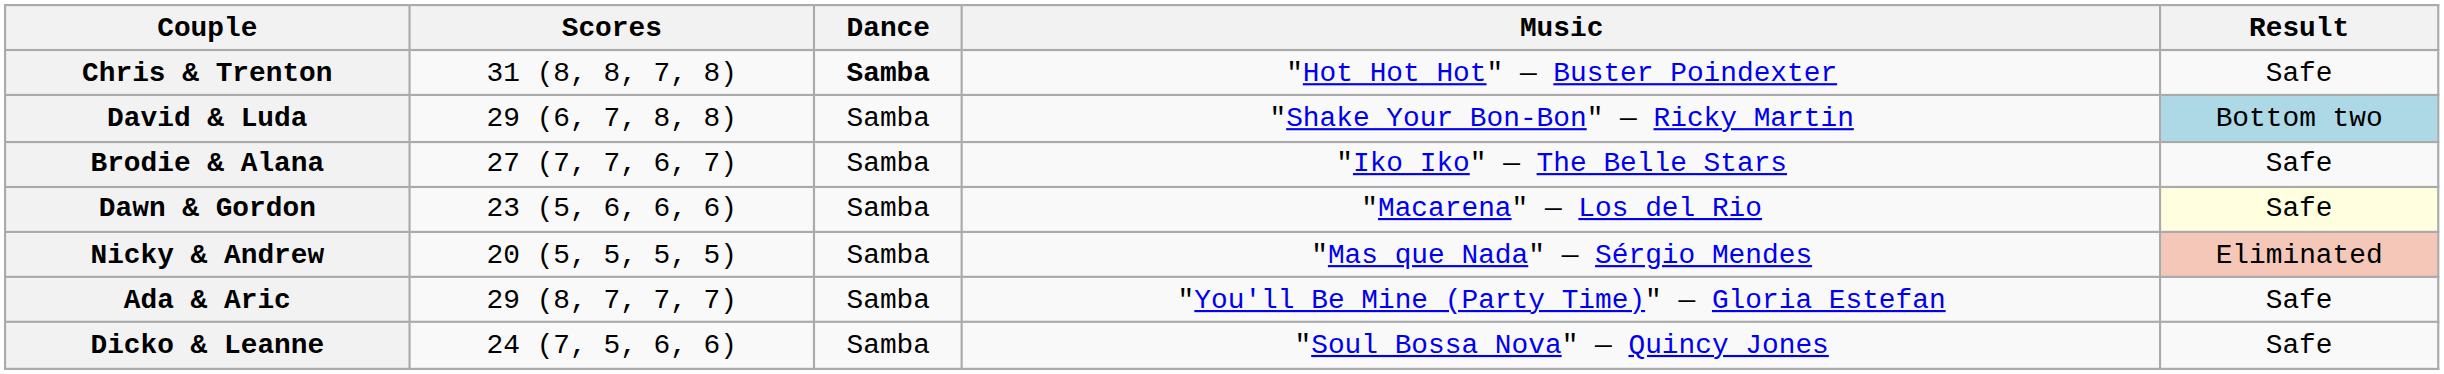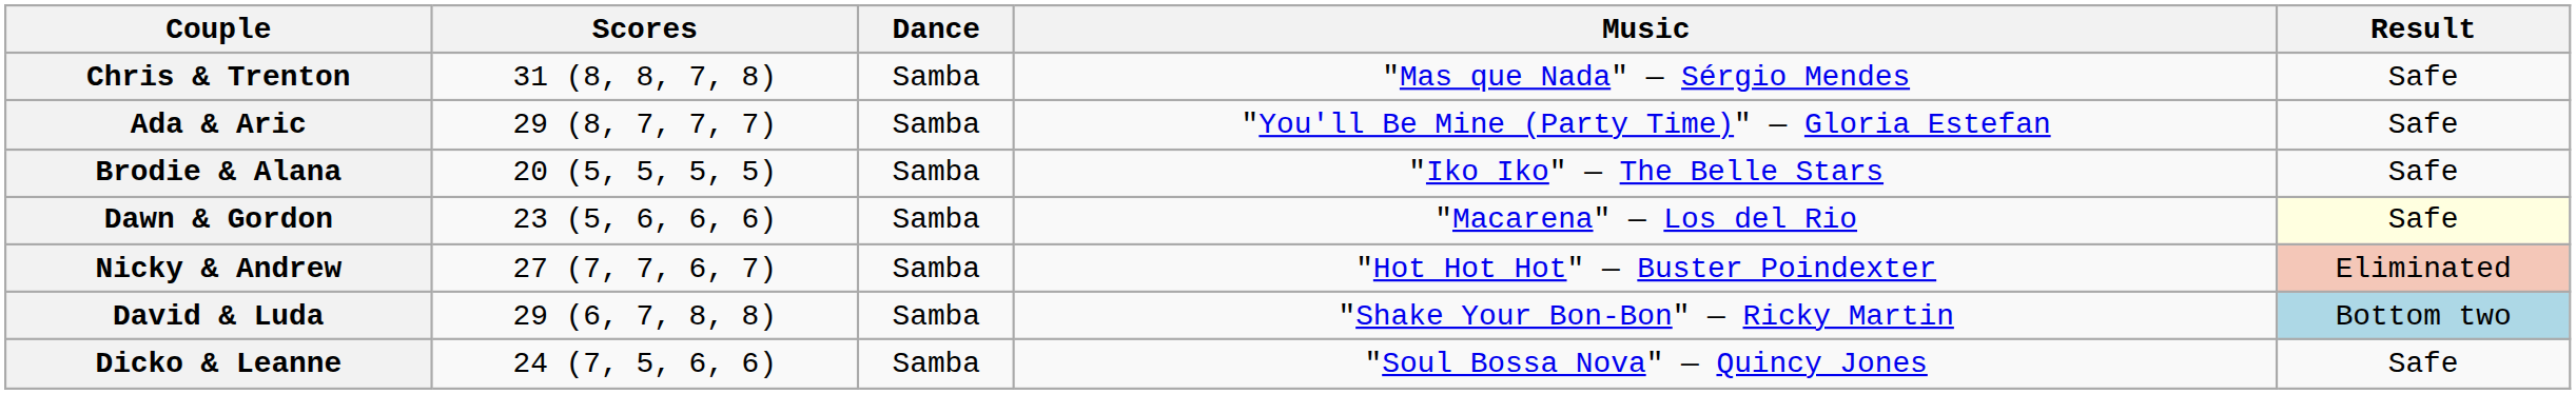Chris & Trenton | Dance: bold -> normal
Chris & Trenton | Music: "Hot Hot Hot" — Buster Poindexter -> "Mas que Nada" — Sérgio Mendes
rows swapped: David & Luda <-> Ada & Aric
Brodie & Alana | Scores: 27 (7, 7, 6, 7) -> 20 (5, 5, 5, 5)
Nicky & Andrew | Scores: 20 (5, 5, 5, 5) -> 27 (7, 7, 6, 7)
Nicky & Andrew | Music: "Mas que Nada" — Sérgio Mendes -> "Hot Hot Hot" — Buster Poindexter
